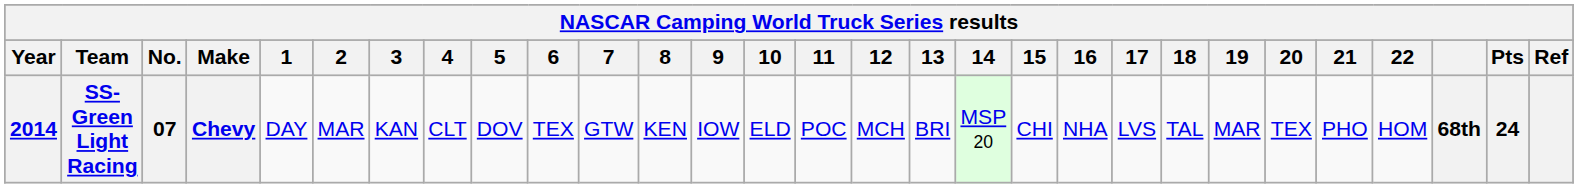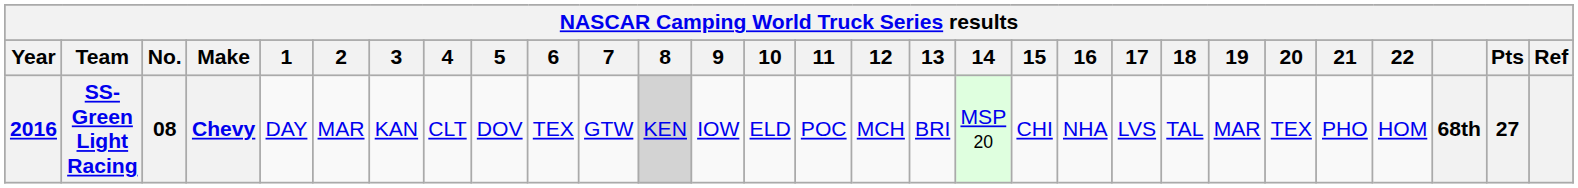SS-Green Light Racing | Year: 2014 -> 2016
SS-Green Light Racing | No.: 07 -> 08
SS-Green Light Racing | 8: no background -> lightgrey background
SS-Green Light Racing | Pts: 24 -> 27
